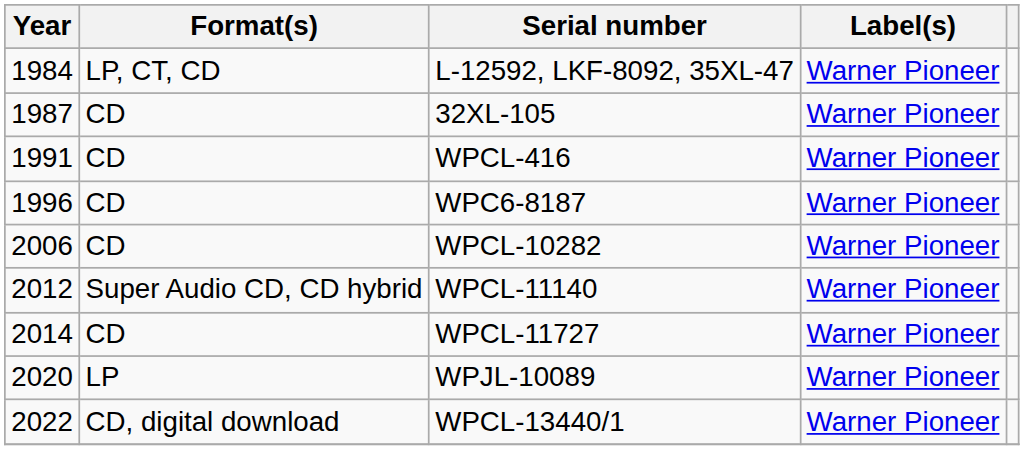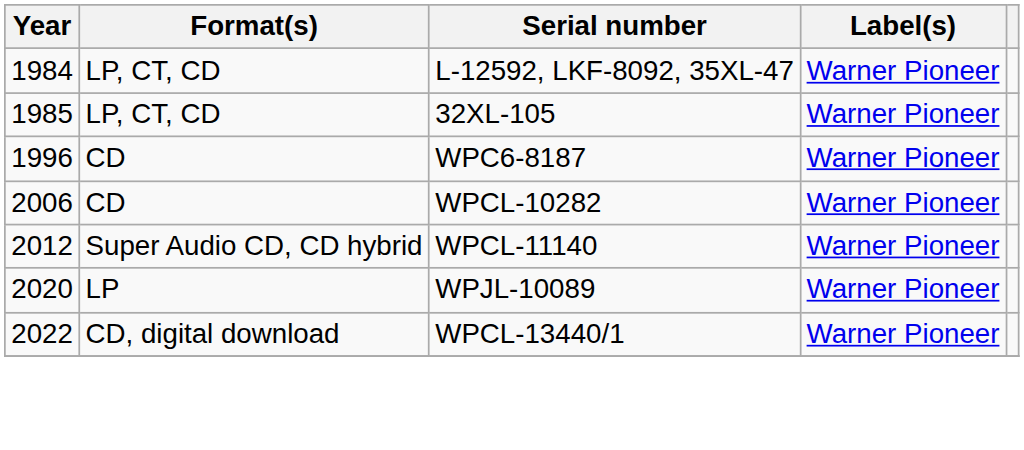32XL-105 | Year: 1987 -> 1985
32XL-105 | Format(s): CD -> LP, CT, CD
- row: 1991 | CD | WPCL-416 | Warner Pioneer
- row: 2014 | CD | WPCL-11727 | Warner Pioneer
